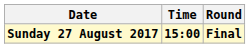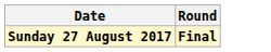- column: Time | 15:00
